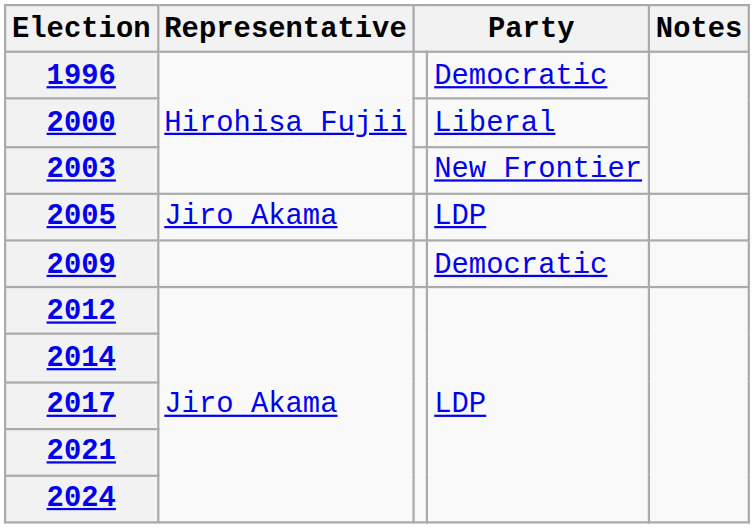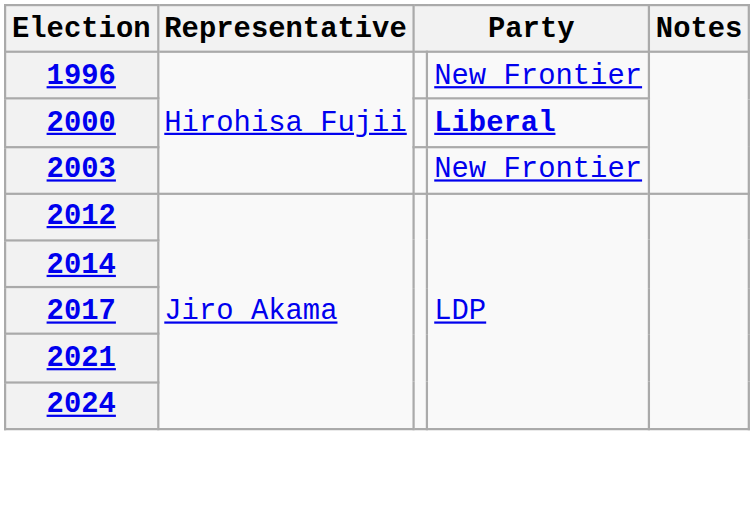1996 | column 4: Democratic -> New Frontier
2000 | column 4: normal -> bold
- row: 2005 | Jiro Akama | LDP
- row: 2009 | Democratic
